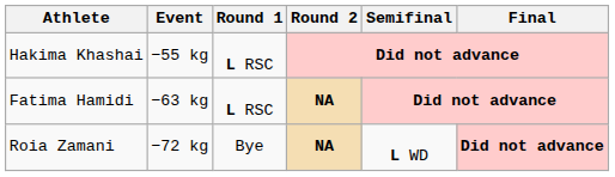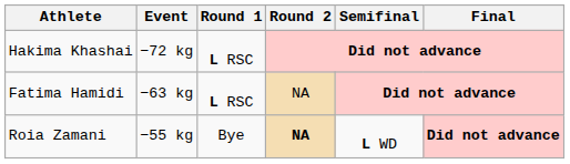Hakima Khashai | Event: −55 kg -> −72 kg
Fatima Hamidi | Round 2: bold -> normal
Roia Zamani | Event: −72 kg -> −55 kg
